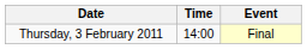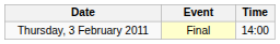columns swapped: Time <-> Event
